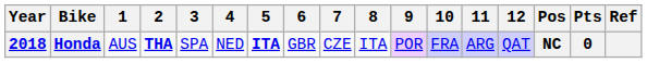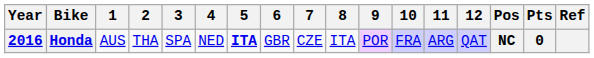Honda | Year: 2018 -> 2016
Honda | 2: bold -> normal
